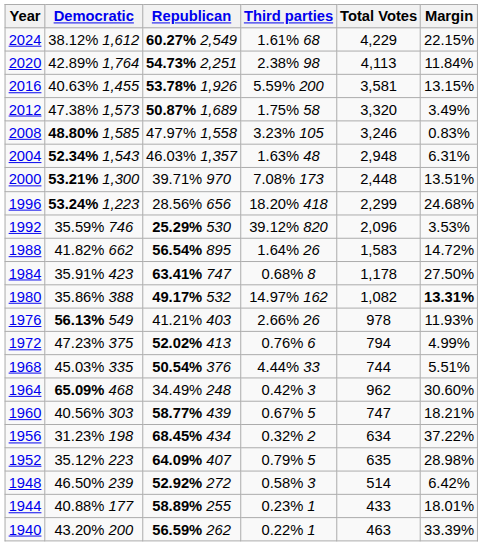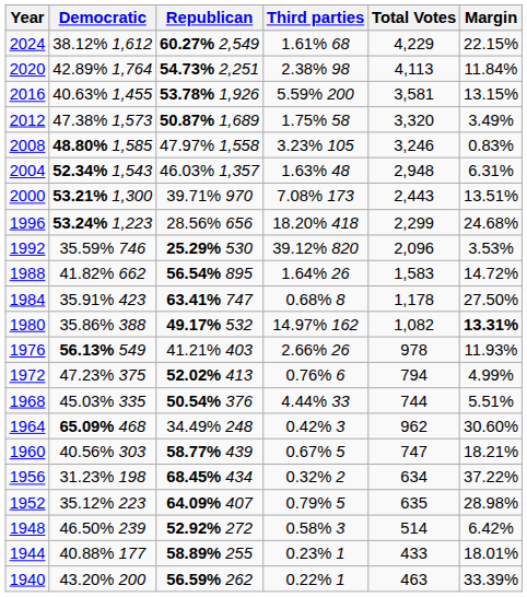2000 | Total Votes: 2,448 -> 2,443
